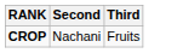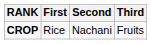+ column: First | Rice
